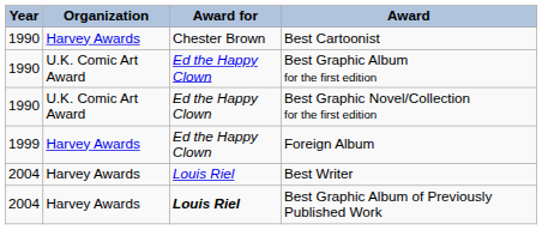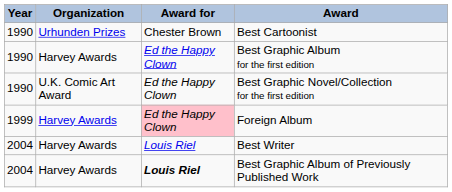Best Cartoonist | Organization: Harvey Awards -> Urhunden Prizes
Best Graphic Album for the first edition | Organization: U.K. Comic Art Award -> Harvey Awards
Foreign Album | Award for: no background -> pink background
